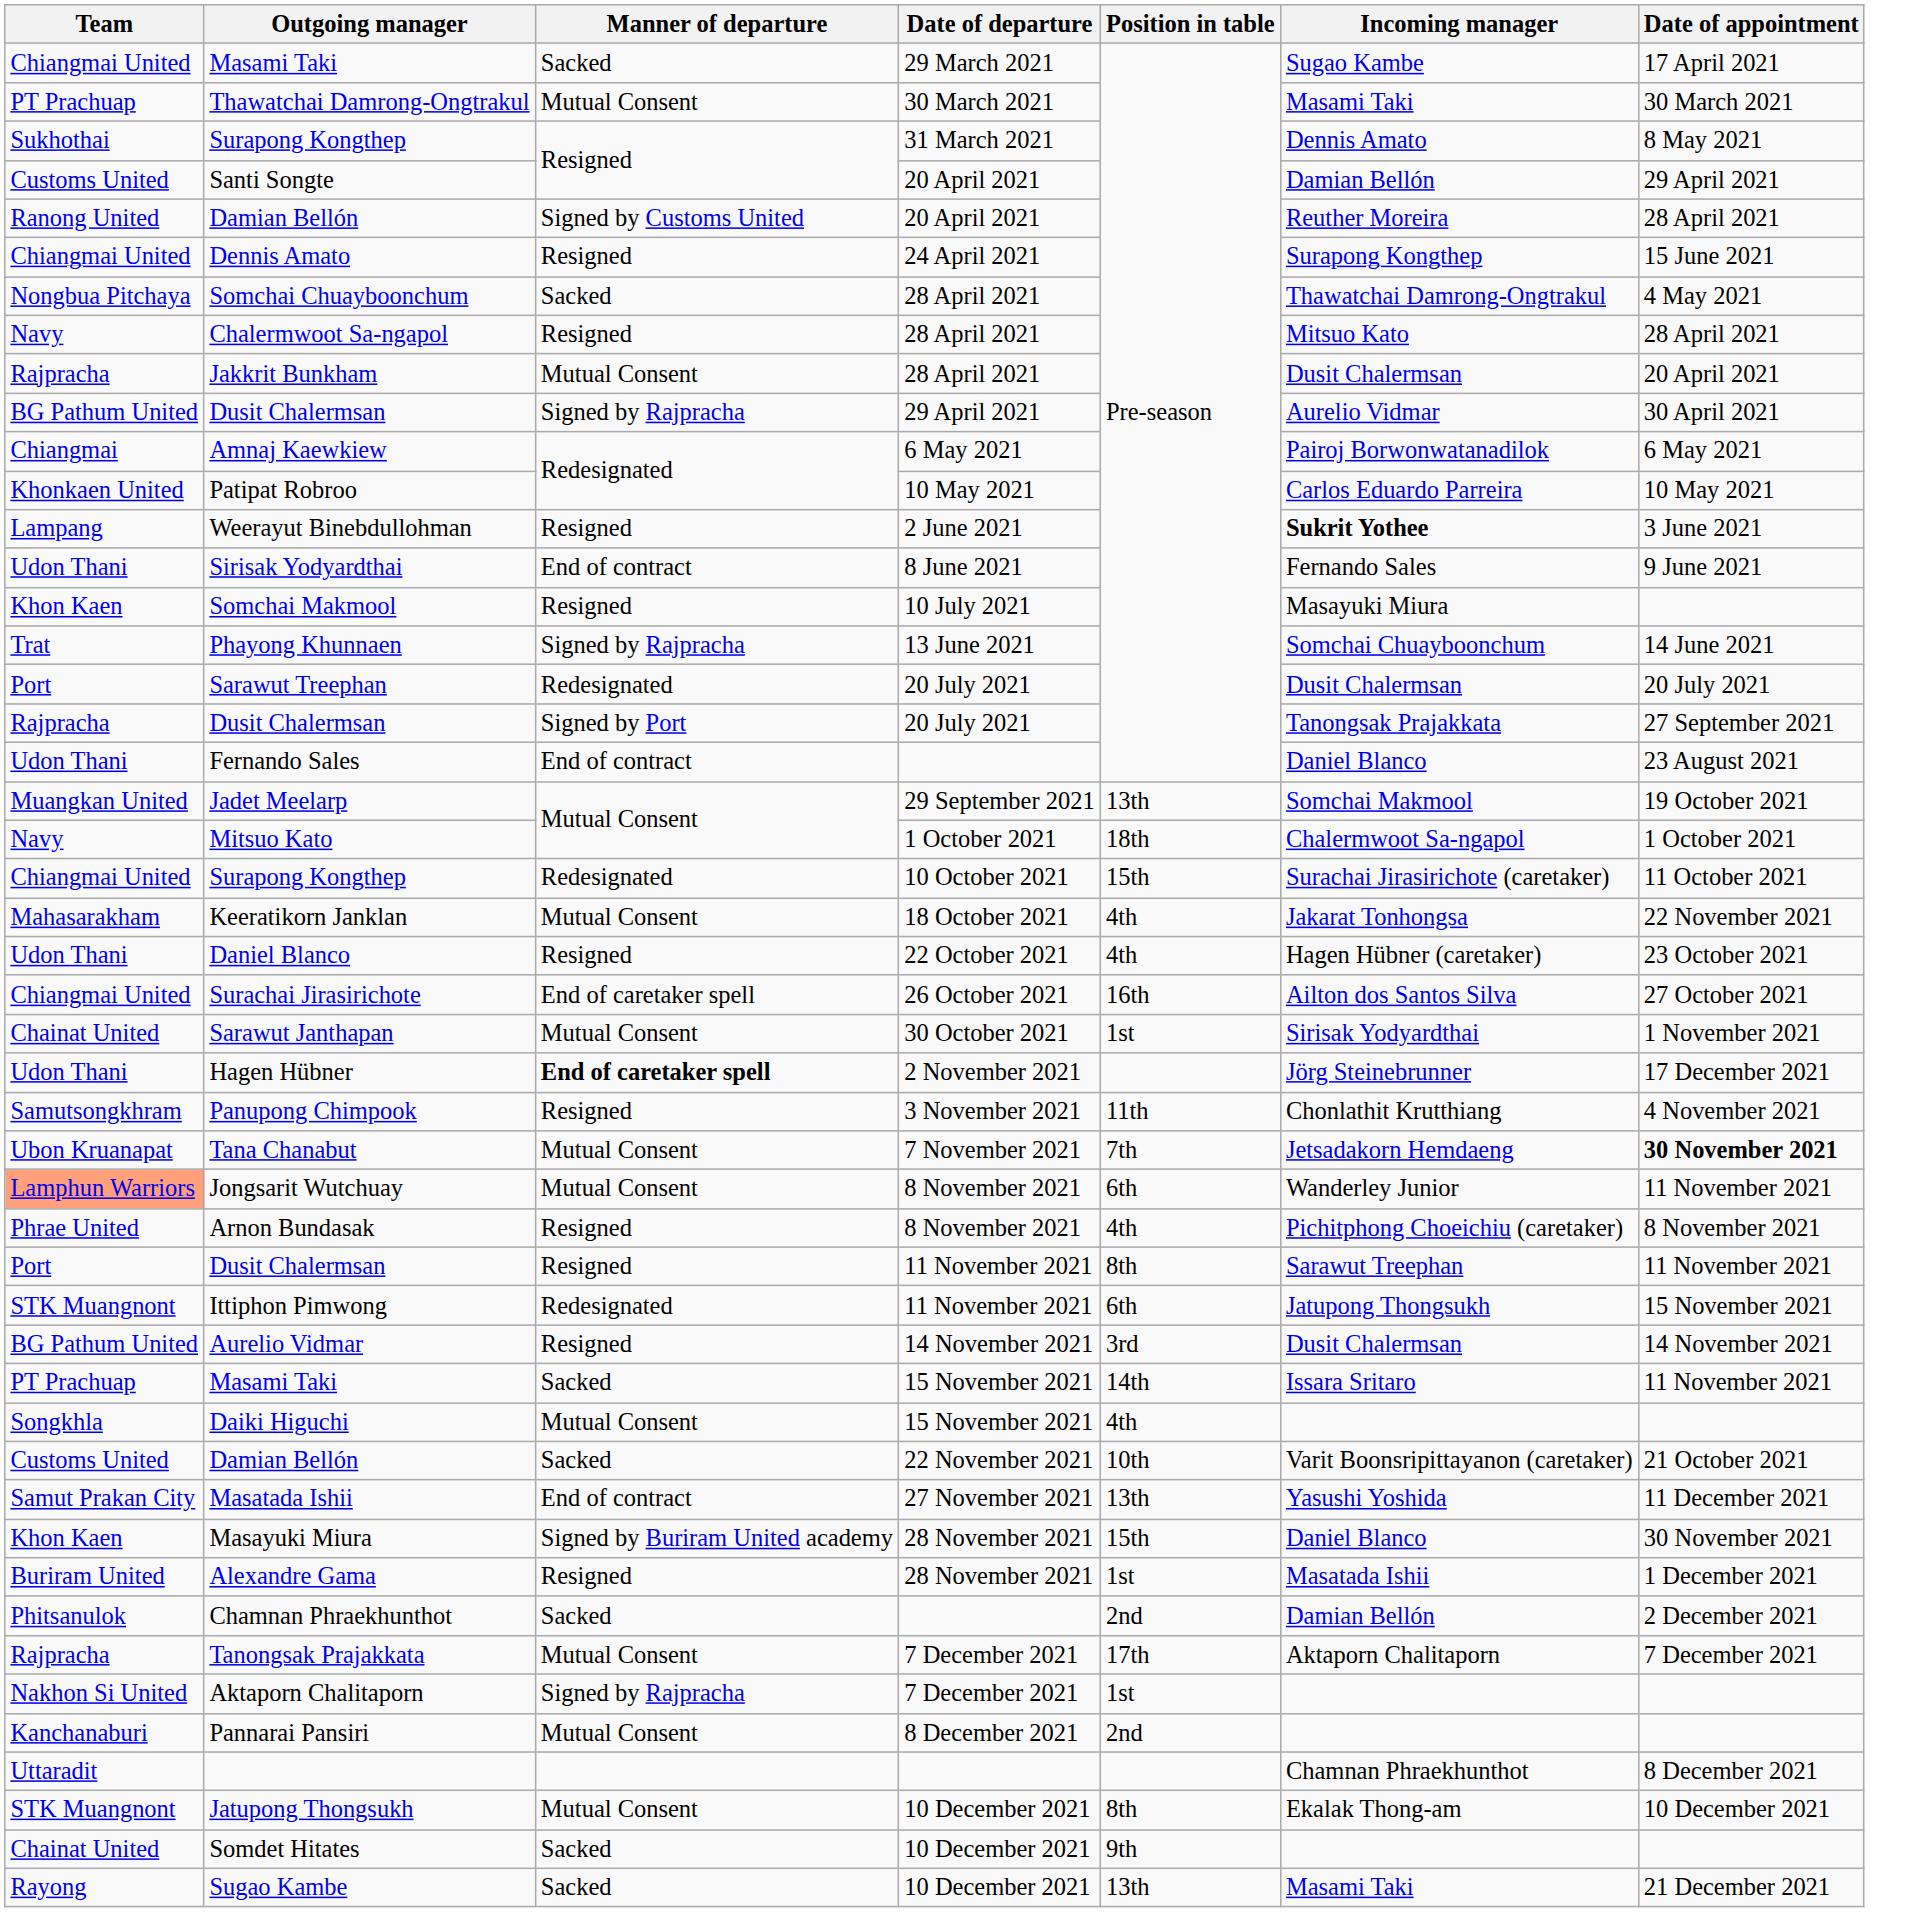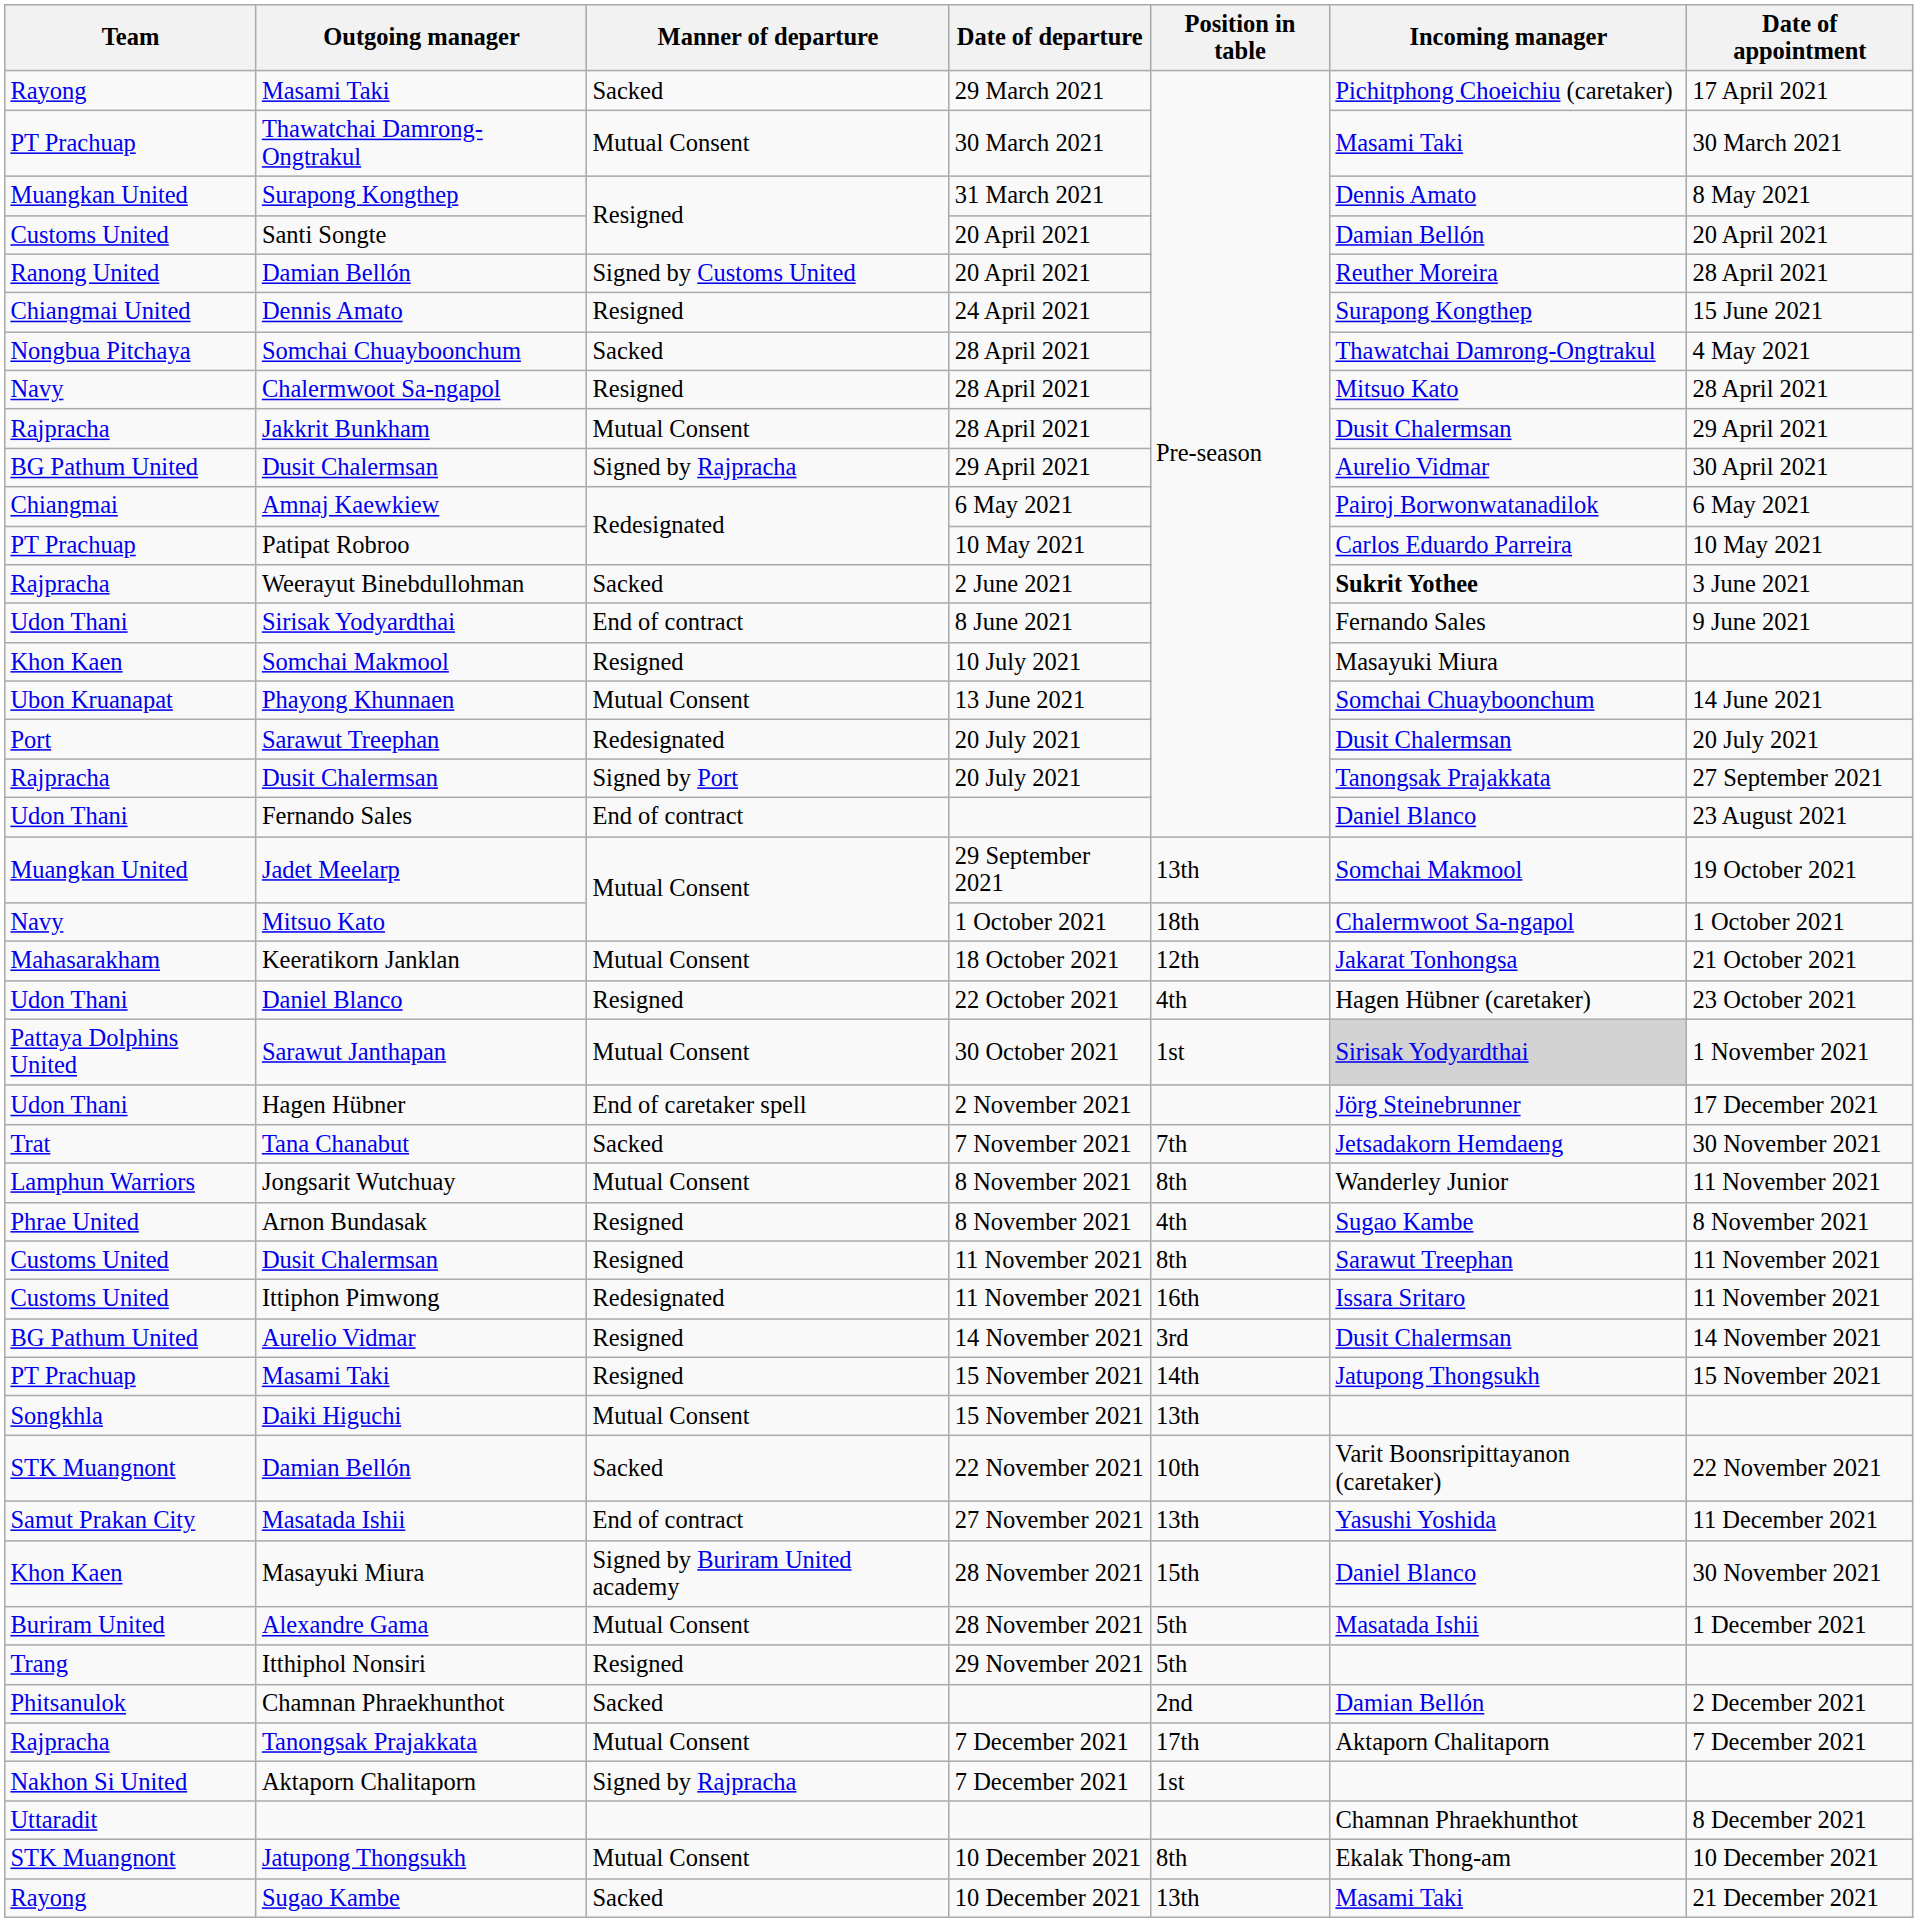Masami Taki / 29 March 2021 | Team: Chiangmai United -> Rayong
Masami Taki / 29 March 2021 | Incoming manager: Sugao Kambe -> Pichitphong Choeichiu (caretaker)
Surapong Kongthep / 31 March 2021 | Team: Sukhothai -> Muangkan United
Santi Songte | Date of appointment: 29 April 2021 -> 20 April 2021
Jakkrit Bunkham | Date of appointment: 20 April 2021 -> 29 April 2021
Patipat Robroo | Team: Khonkaen United -> PT Prachuap
Weerayut Binebdullohman | Team: Lampang -> Rajpracha
Weerayut Binebdullohman | Manner of departure: Resigned -> Sacked
Phayong Khunnaen | Team: Trat -> Ubon Kruanapat
Phayong Khunnaen | Manner of departure: Signed by Rajpracha -> Mutual Consent
- row: Chiangmai United | Surapong Kongthep | Redesignated | 10 October 2021 | 15th | Surachai Jirasirichote (caretaker) | 11 October 2021
Keeratikorn Janklan | Position in table: 4th -> 12th
Keeratikorn Janklan | Date of appointment: 22 November 2021 -> 21 October 2021
- row: Chiangmai United | Surachai Jirasirichote | End of caretaker spell | 26 October 2021 | 16th | Ailton dos Santos Silva | 27 October 2021
Sarawut Janthapan | Team: Chainat United -> Pattaya Dolphins United
Sarawut Janthapan | Incoming manager: no background -> lightgrey background
Hagen Hübner | Manner of departure: bold -> normal
- row: Samutsongkhram | Panupong Chimpook | Resigned | 3 November 2021 | 11th | Chonlathit Krutthiang | 4 November 2021
Tana Chanabut | Team: Ubon Kruanapat -> Trat
Tana Chanabut | Manner of departure: Mutual Consent -> Sacked
Tana Chanabut | Date of appointment: bold -> normal
Jongsarit Wutchuay | Team: lightsalmon background -> no background
Jongsarit Wutchuay | Position in table: 6th -> 8th
Arnon Bundasak | Incoming manager: Pichitphong Choeichiu (caretaker) -> Sugao Kambe
Dusit Chalermsan / 11 November 2021 | Team: Port -> Customs United
Ittiphon Pimwong | Team: STK Muangnont -> Customs United
Ittiphon Pimwong | Position in table: 6th -> 16th
Ittiphon Pimwong | Incoming manager: Jatupong Thongsukh -> Issara Sritaro
Ittiphon Pimwong | Date of appointment: 15 November 2021 -> 11 November 2021
Masami Taki / 15 November 2021 | Manner of departure: Sacked -> Resigned
Masami Taki / 15 November 2021 | Incoming manager: Issara Sritaro -> Jatupong Thongsukh
Masami Taki / 15 November 2021 | Date of appointment: 11 November 2021 -> 15 November 2021
Daiki Higuchi | Position in table: 4th -> 13th
Damian Bellón / 22 November 2021 | Team: Customs United -> STK Muangnont
Damian Bellón / 22 November 2021 | Date of appointment: 21 October 2021 -> 22 November 2021
Alexandre Gama | Manner of departure: Resigned -> Mutual Consent
Alexandre Gama | Position in table: 1st -> 5th
+ row: Trang | Itthiphol Nonsiri | Resigned | 29 November 2021 | 5th
- row: Kanchanaburi | Pannarai Pansiri | Mutual Consent | 8 December 2021 | 2nd
- row: Chainat United | Somdet Hitates | Sacked | 10 December 2021 | 9th
